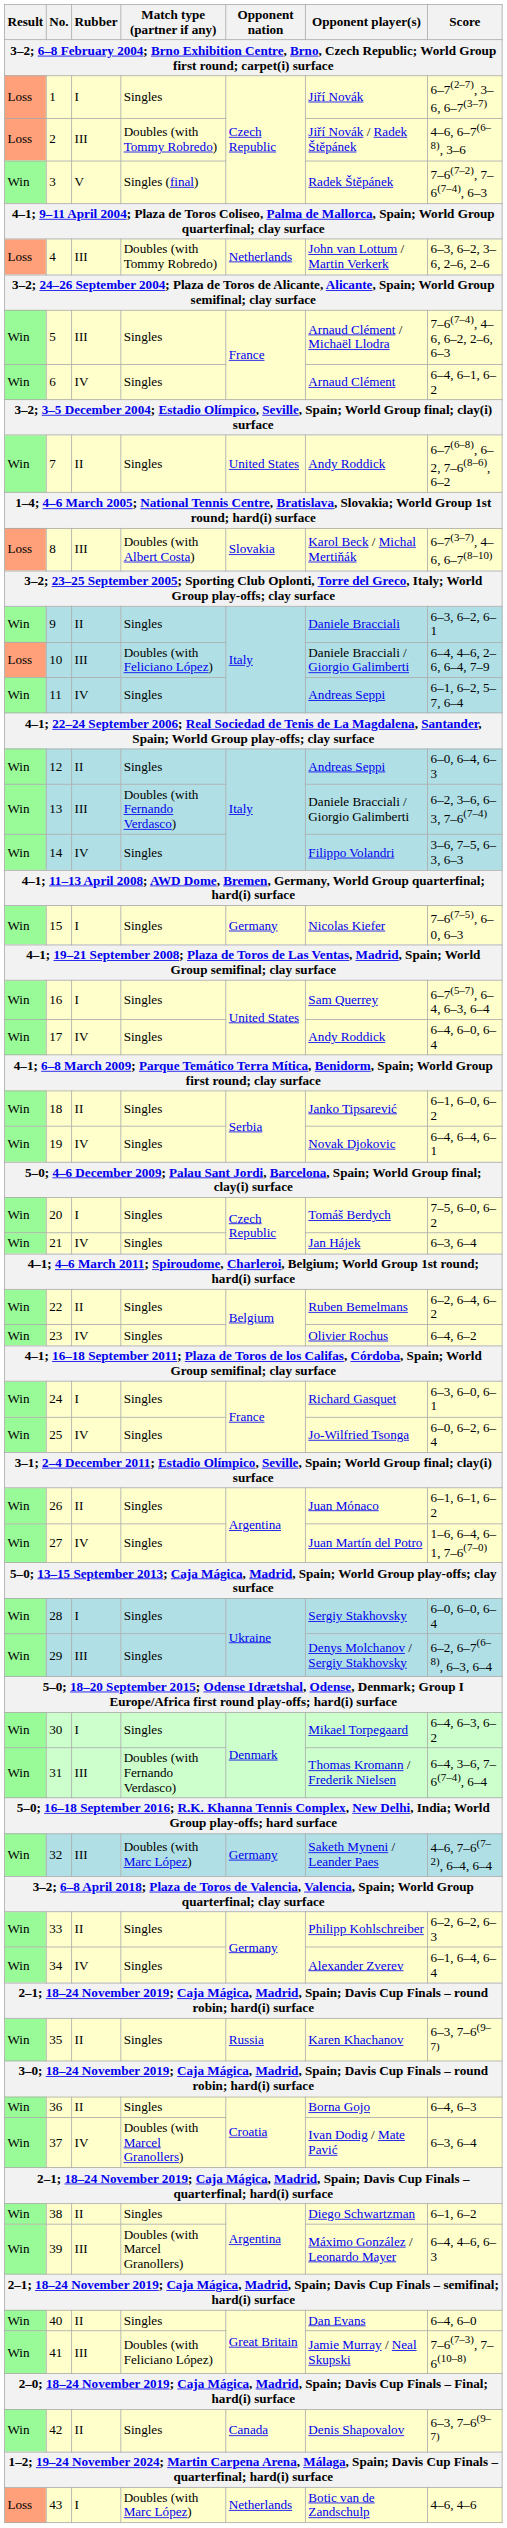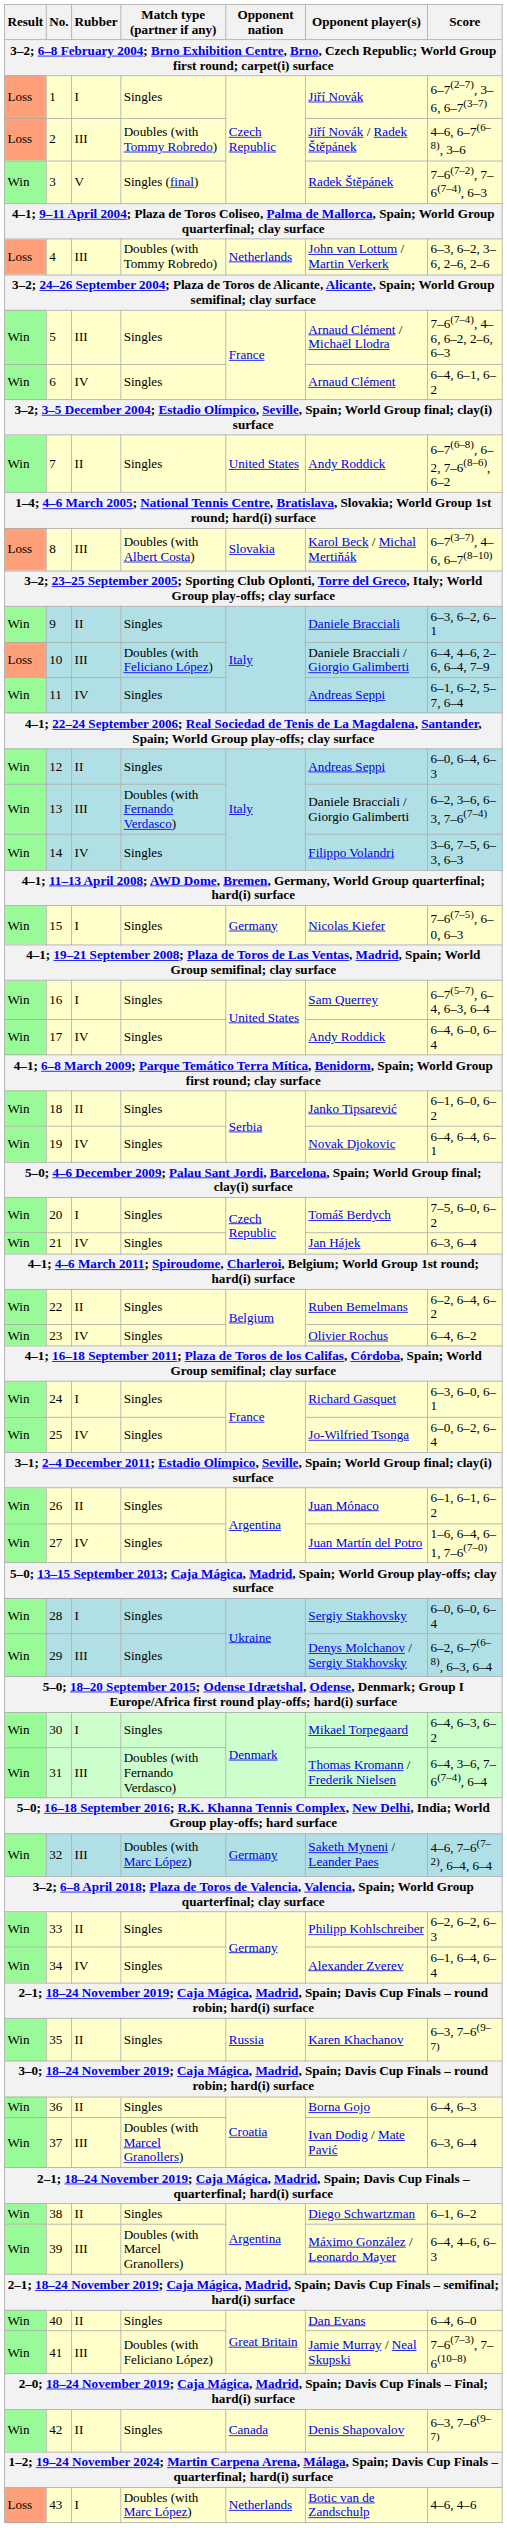37 | Rubber: IV -> III
